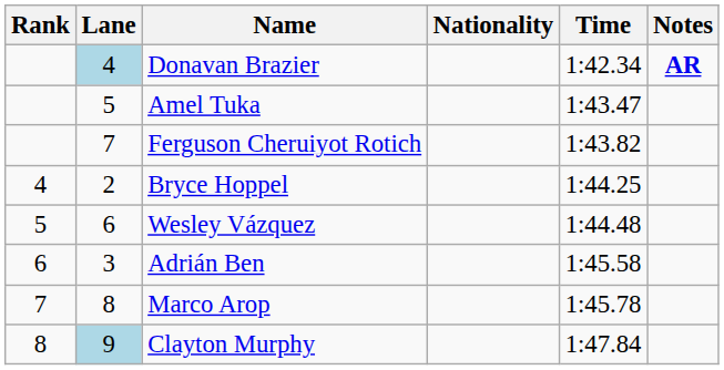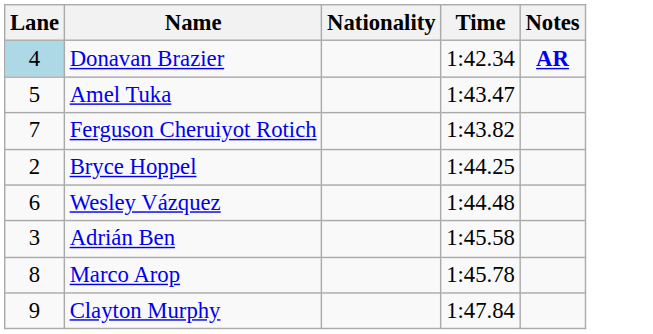- column: Rank | 4 | 5 | 6 | 7 | 8
Clayton Murphy | Lane: lightblue background -> no background
